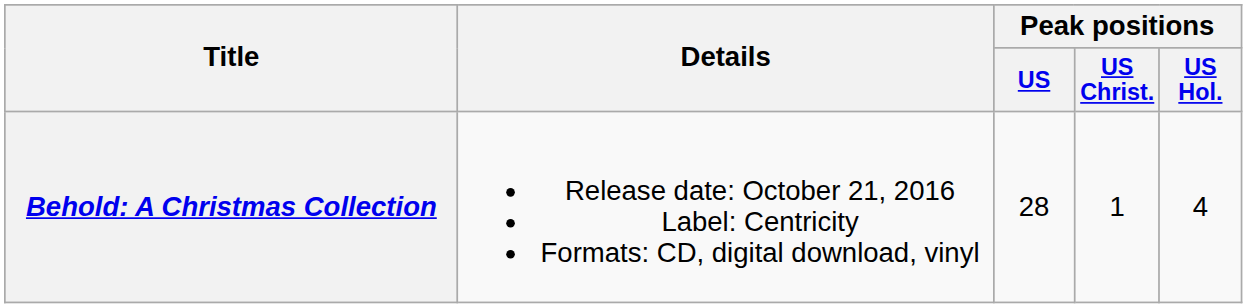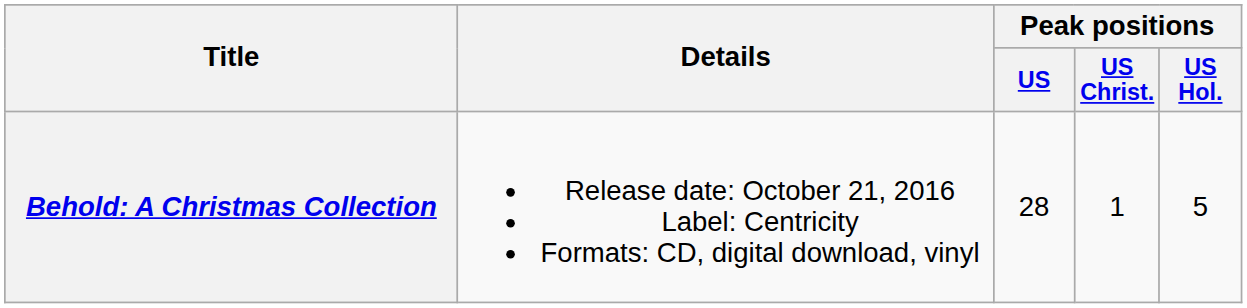Behold: A Christmas Collection | Peak positions / US Hol.: 4 -> 5
